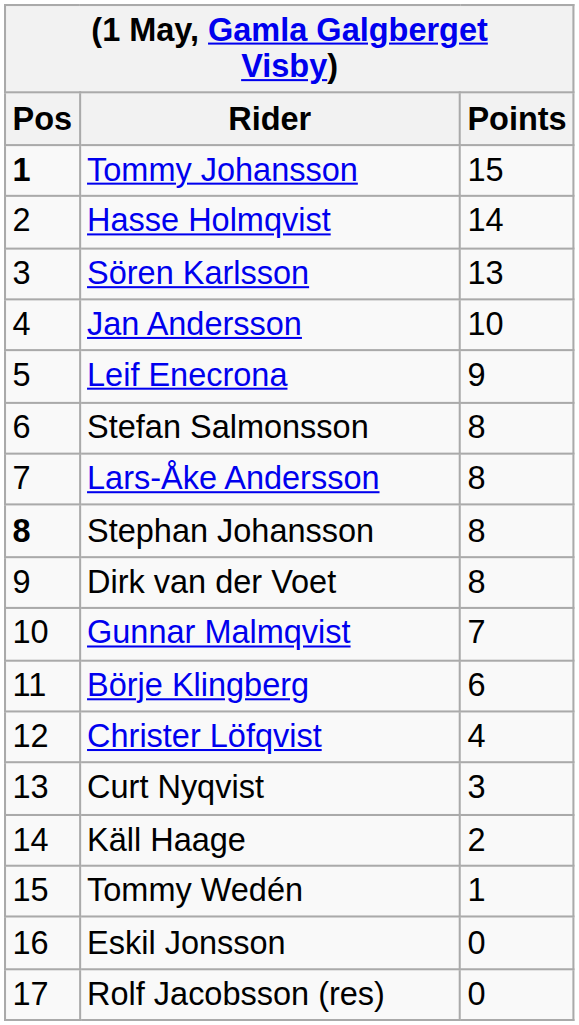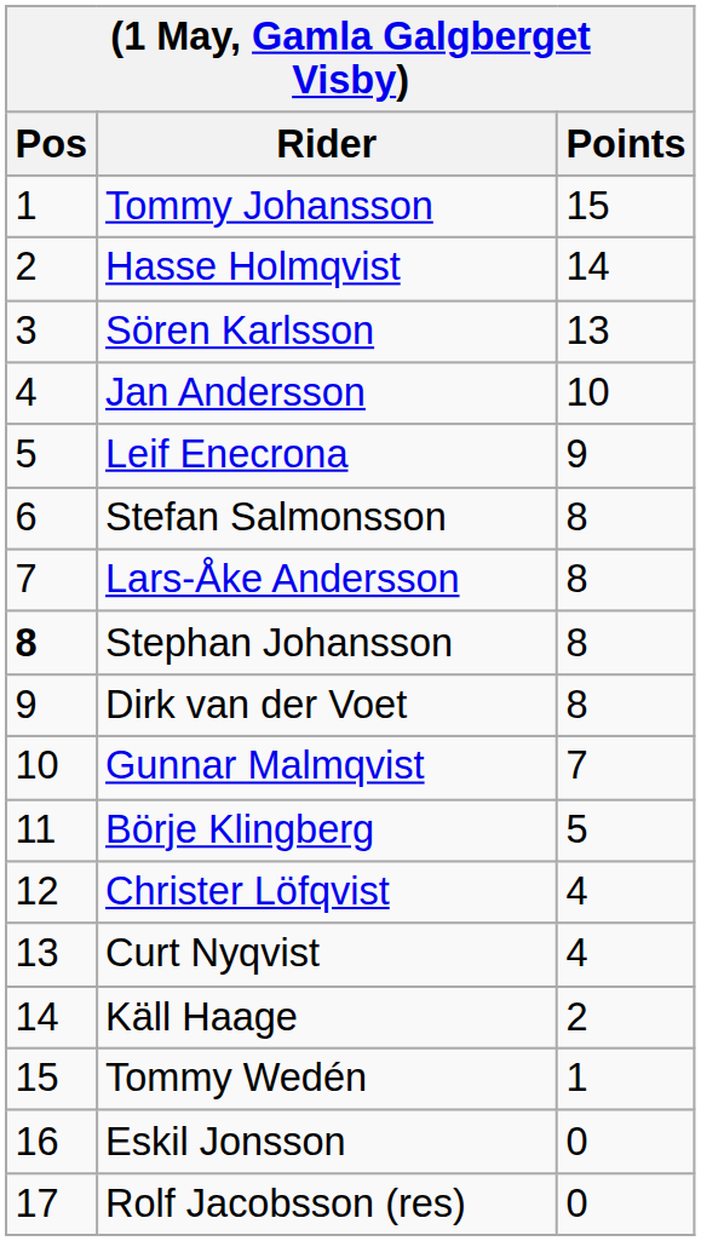Tommy Johansson | Pos: bold -> normal
Börje Klingberg | Points: 6 -> 5
Curt Nyqvist | Points: 3 -> 4
